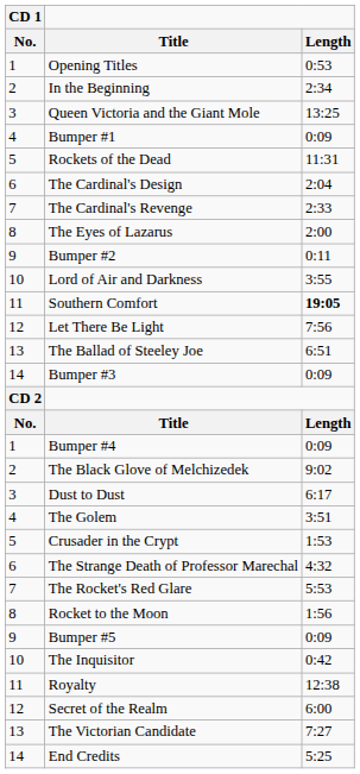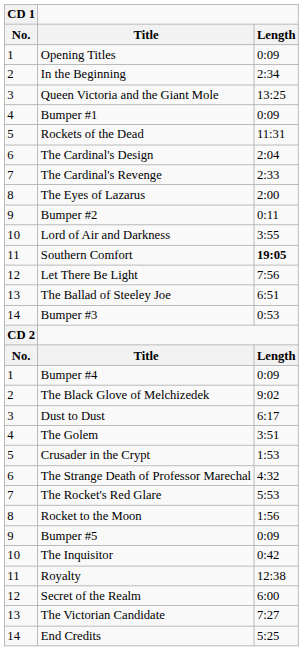Opening Titles | Length: 0:53 -> 0:09
Bumper #3 | Length: 0:09 -> 0:53
